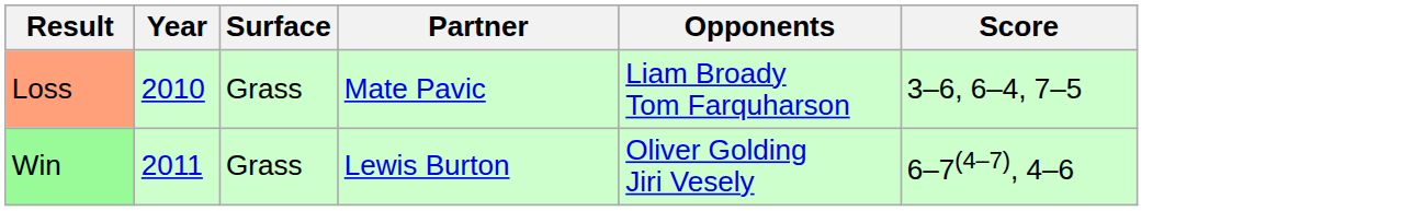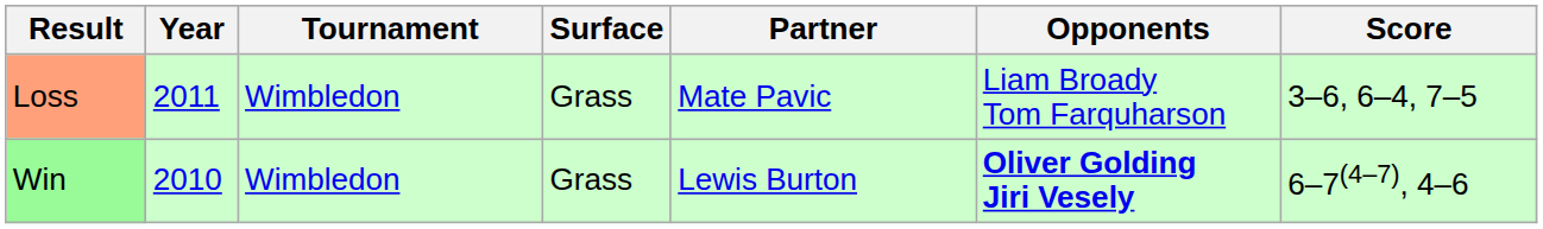+ column: Tournament | Wimbledon | Wimbledon
Loss | Year: 2010 -> 2011
Win | Year: 2011 -> 2010
Win | Opponents: normal -> bold
